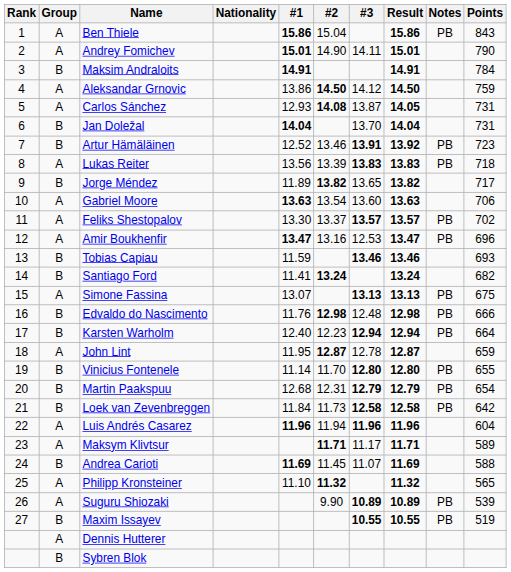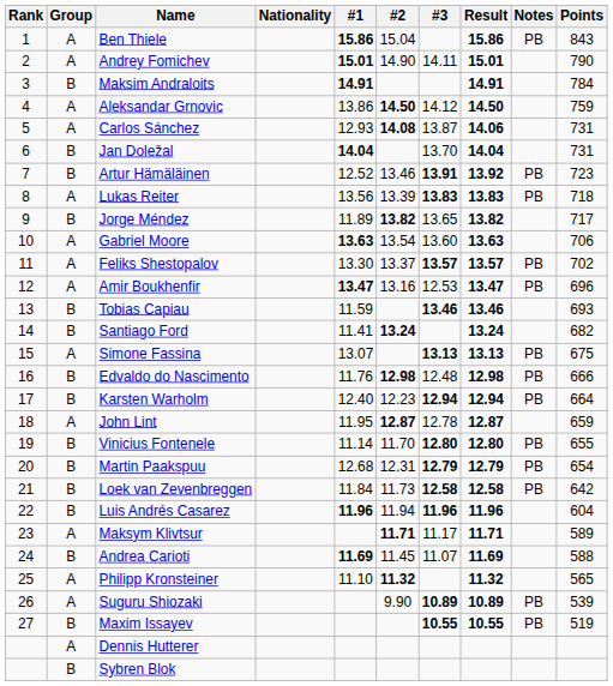Carlos Sánchez | Result: 14.05 -> 14.06
Luis Andrés Casarez | Group: A -> B
